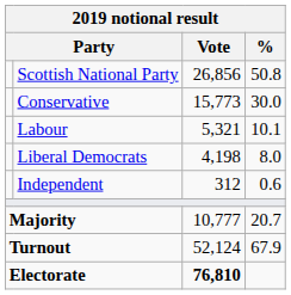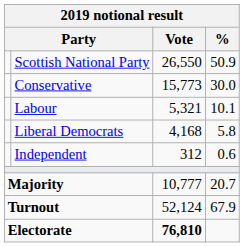Scottish National Party | Vote: 26,856 -> 26,550
Scottish National Party | %: 50.8 -> 50.9
Liberal Democrats | Vote: 4,198 -> 4,168
Liberal Democrats | %: 8.0 -> 5.8
